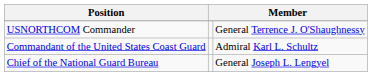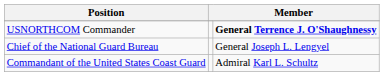USNORTHCOM Commander | column 3: normal -> bold
rows swapped: Commandant of the United States Coast Guard <-> Chief of the National Guard Bureau
